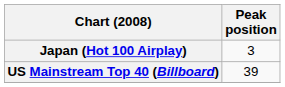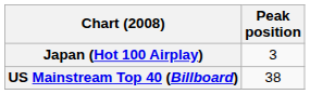US Mainstream Top 40 (Billboard) | Peak position: 39 -> 38
